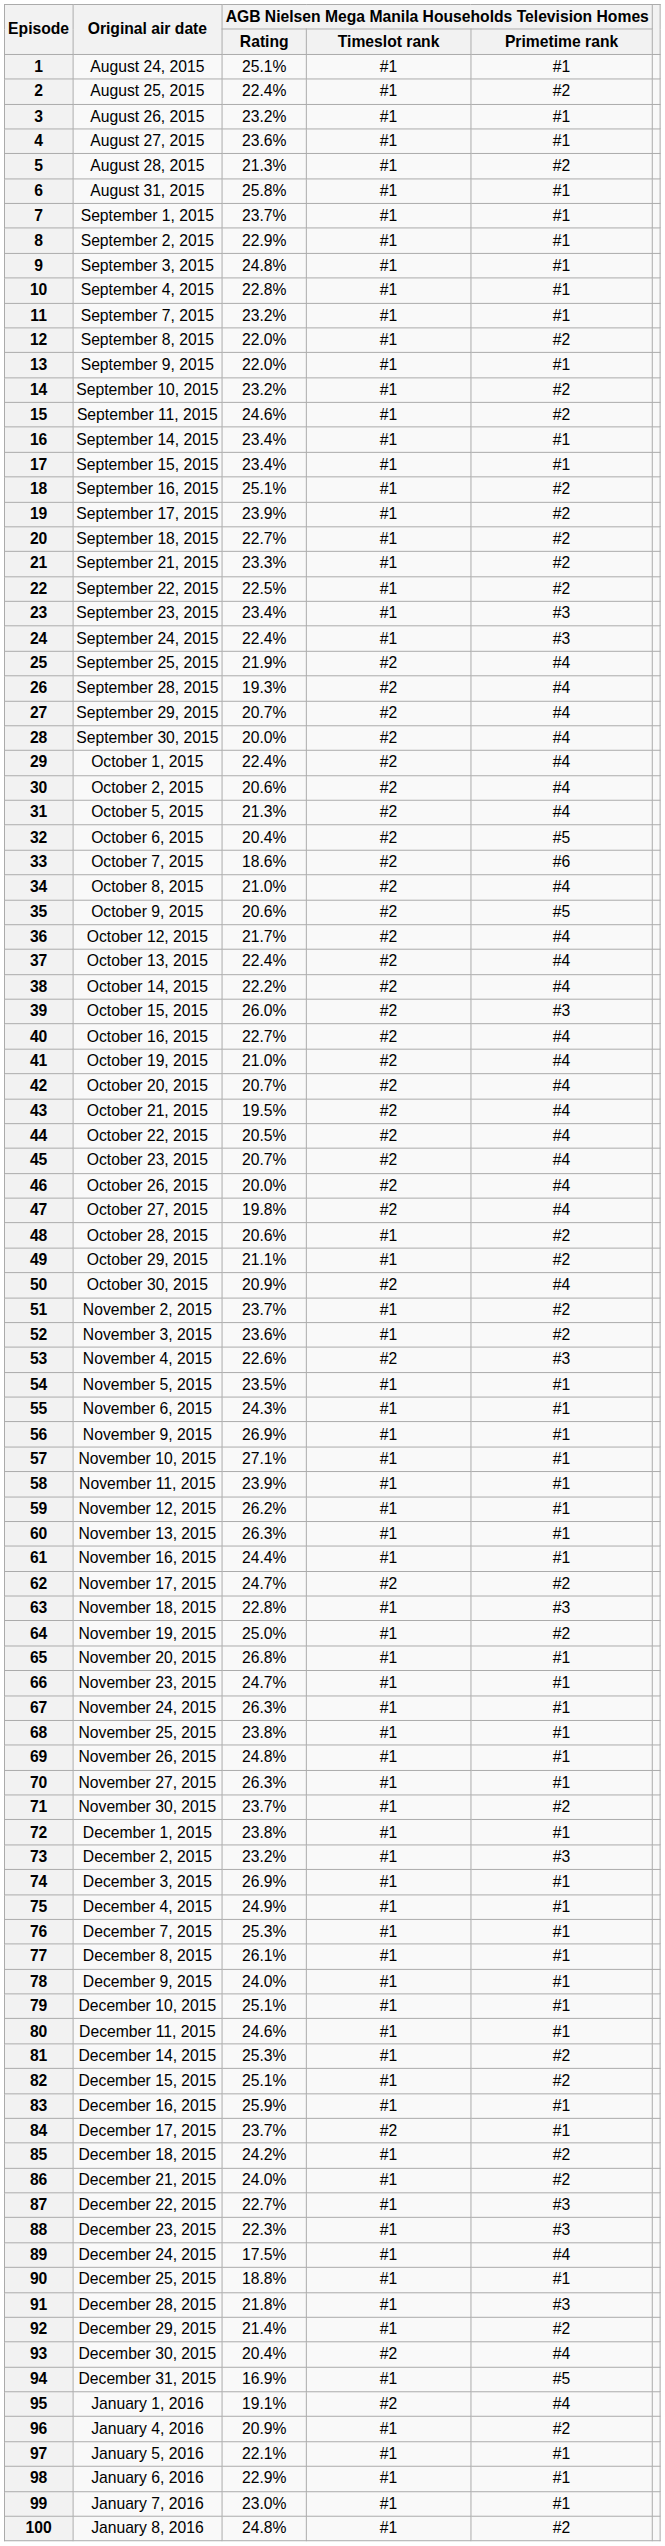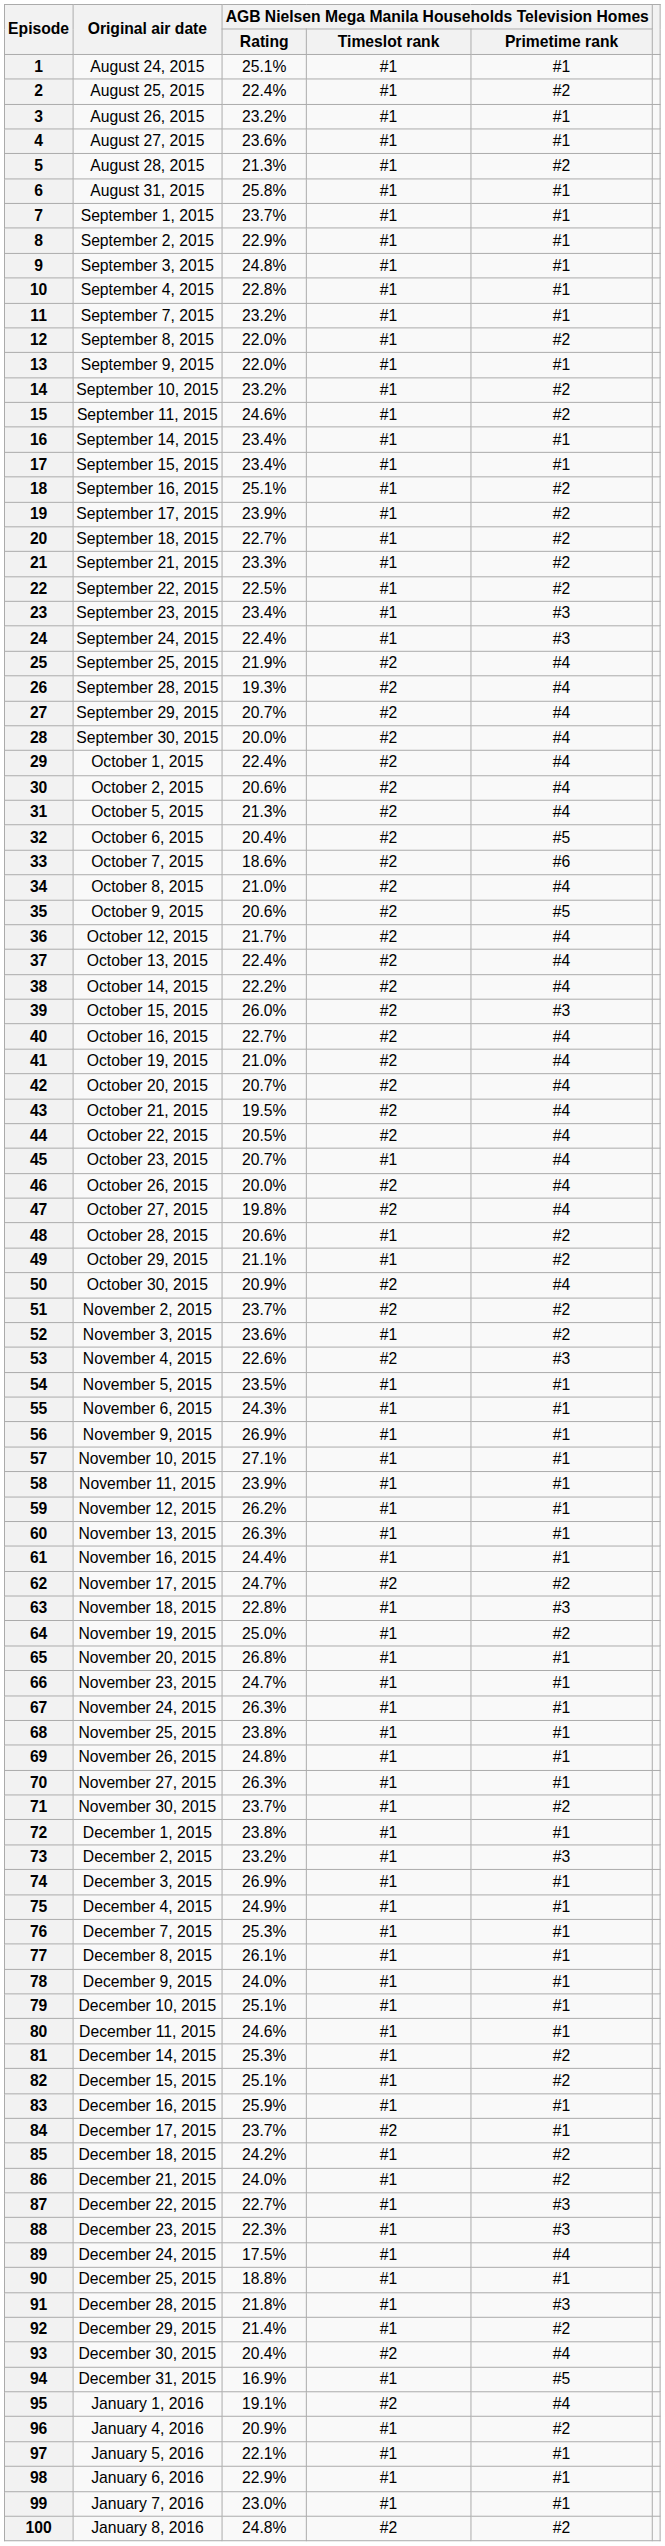45 | column 4: #2 -> #1
51 | column 4: #1 -> #2
100 | column 4: #1 -> #2
